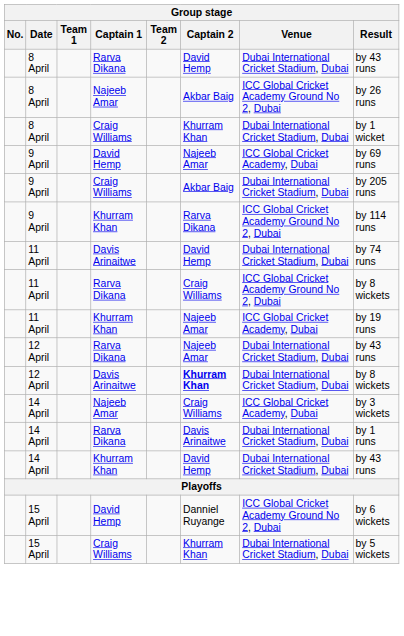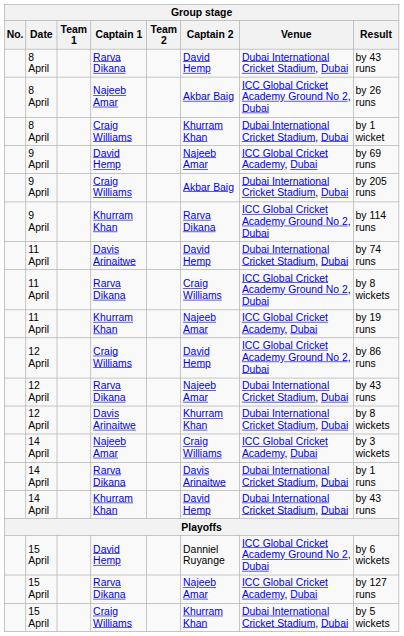+ row: 12 April | Craig Williams | David Hemp | ICC Global Cricket Academy Ground No 2, Dubai | by 86 runs
12 April / Davis Arinaitwe | Captain 2: bold -> normal
+ row: 15 April | Rarva Dikana | Najeeb Amar | ICC Global Cricket Academy, Dubai | by 127 runs
